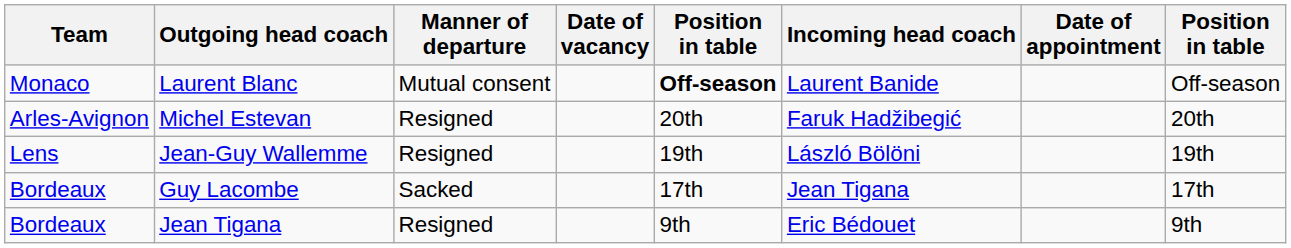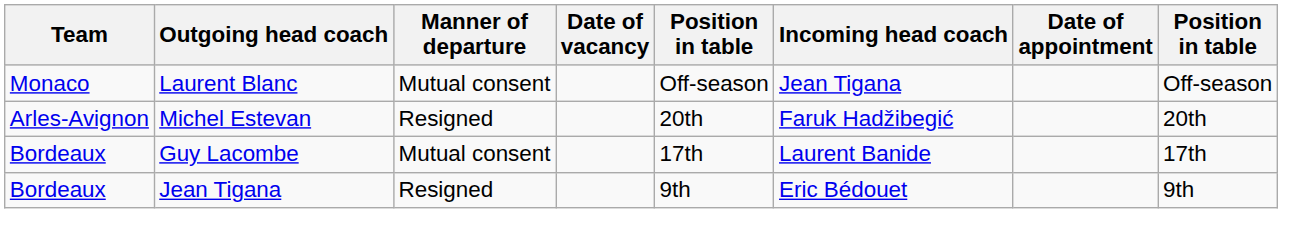Laurent Blanc | column 5: bold -> normal
Laurent Blanc | Incoming head coach: Laurent Banide -> Jean Tigana
- row: Lens | Jean-Guy Wallemme | Resigned | 19th | László Bölöni | 19th
Guy Lacombe | Manner of departure: Sacked -> Mutual consent
Guy Lacombe | Incoming head coach: Jean Tigana -> Laurent Banide
